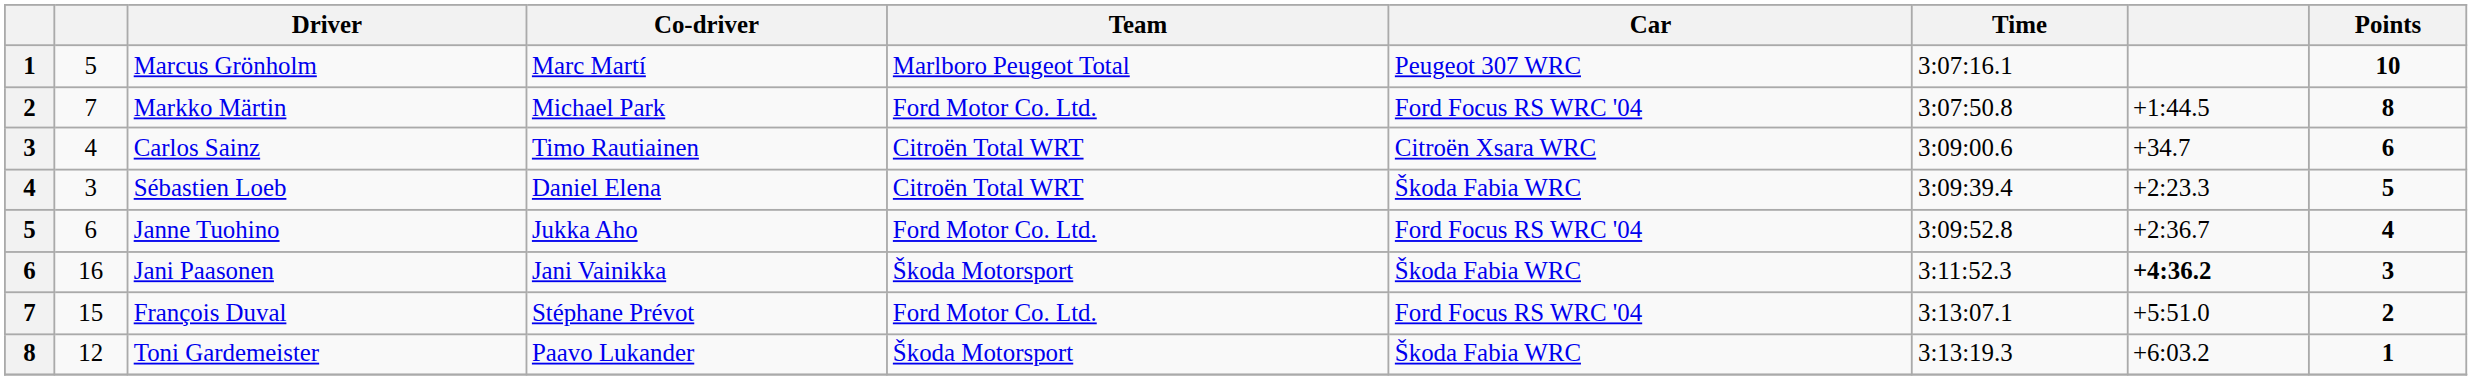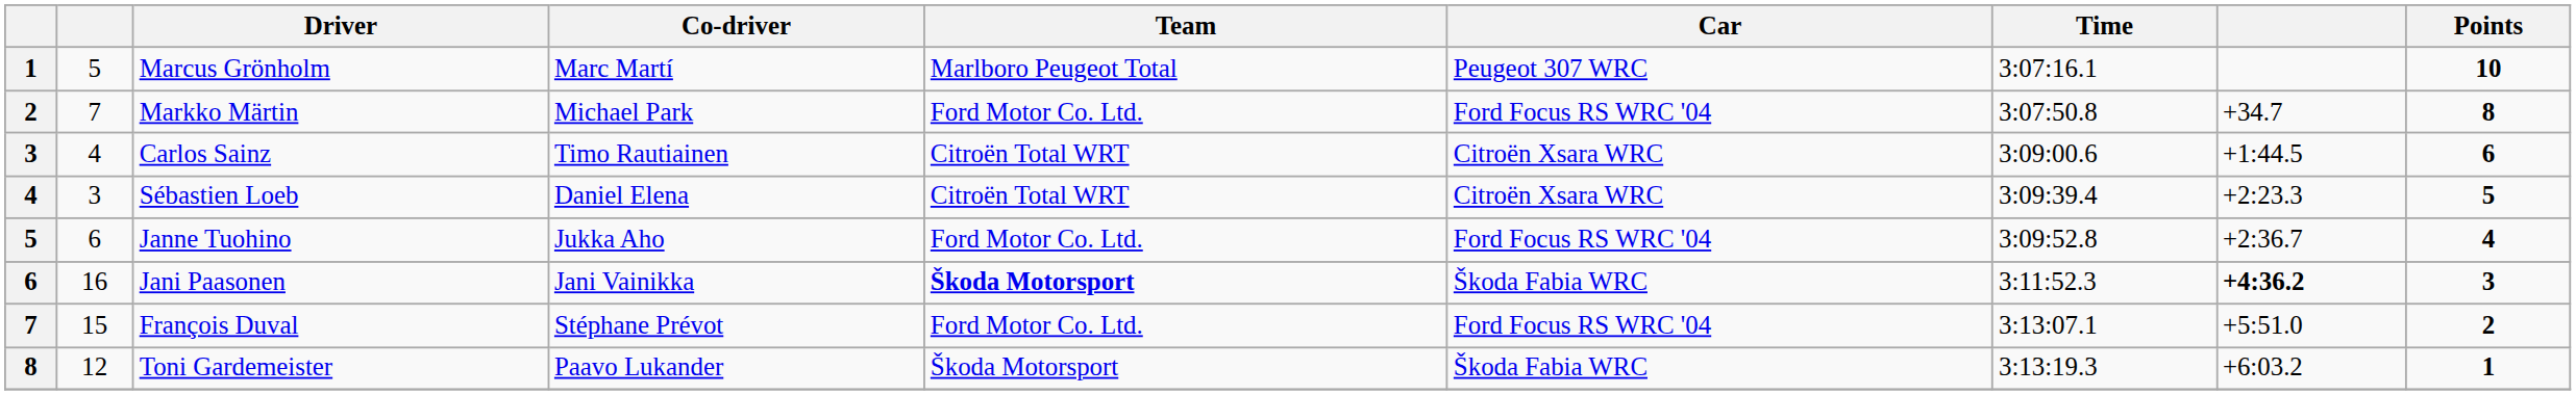Markko Märtin | column 8: +1:44.5 -> +34.7
Carlos Sainz | column 8: +34.7 -> +1:44.5
Sébastien Loeb | Car: Škoda Fabia WRC -> Citroën Xsara WRC
Jani Paasonen | Team: normal -> bold
